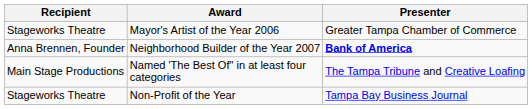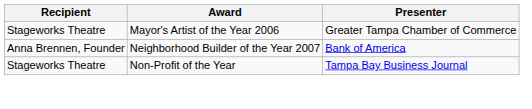Neighborhood Builder of the Year 2007 | Presenter: bold -> normal
- row: Main Stage Productions | Named 'The Best Of" in at least four categories | The Tampa Tribune and Creative Loafing
